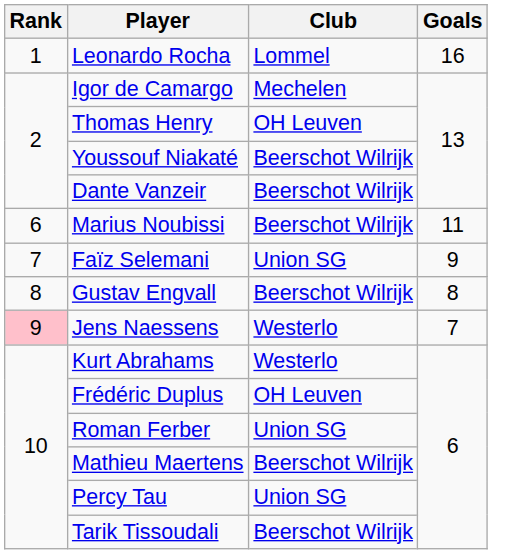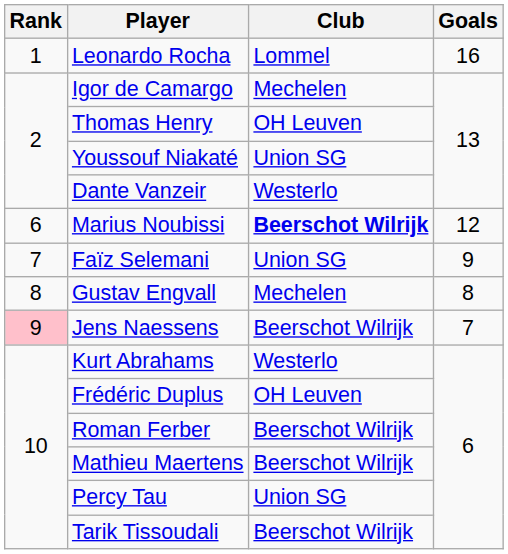Youssouf Niakaté | Club: Beerschot Wilrijk -> Union SG
Dante Vanzeir | Club: Beerschot Wilrijk -> Westerlo
Marius Noubissi | Club: normal -> bold
Marius Noubissi | Goals: 11 -> 12
Gustav Engvall | Club: Beerschot Wilrijk -> Mechelen
Jens Naessens | Club: Westerlo -> Beerschot Wilrijk
Roman Ferber | Club: Union SG -> Beerschot Wilrijk
